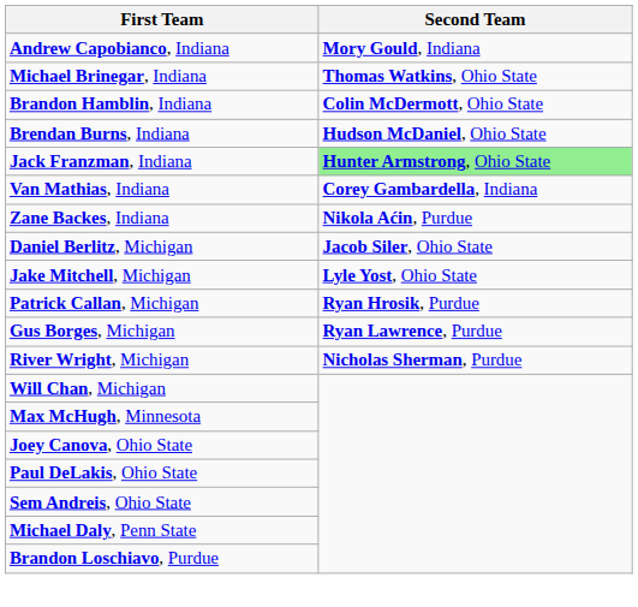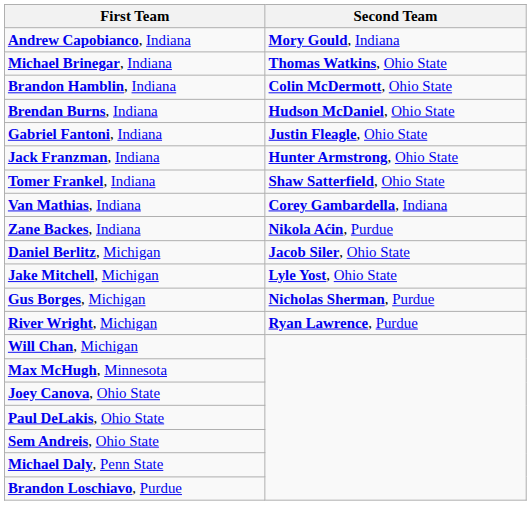+ row: Gabriel Fantoni, Indiana | Justin Fleagle, Ohio State
Jack Franzman, Indiana | Second Team: lightgreen background -> no background
+ row: Tomer Frankel, Indiana | Shaw Satterfield, Ohio State
- row: Patrick Callan, Michigan | Ryan Hrosik, Purdue
Gus Borges, Michigan | Second Team: Ryan Lawrence, Purdue -> Nicholas Sherman, Purdue
River Wright, Michigan | Second Team: Nicholas Sherman, Purdue -> Ryan Lawrence, Purdue
